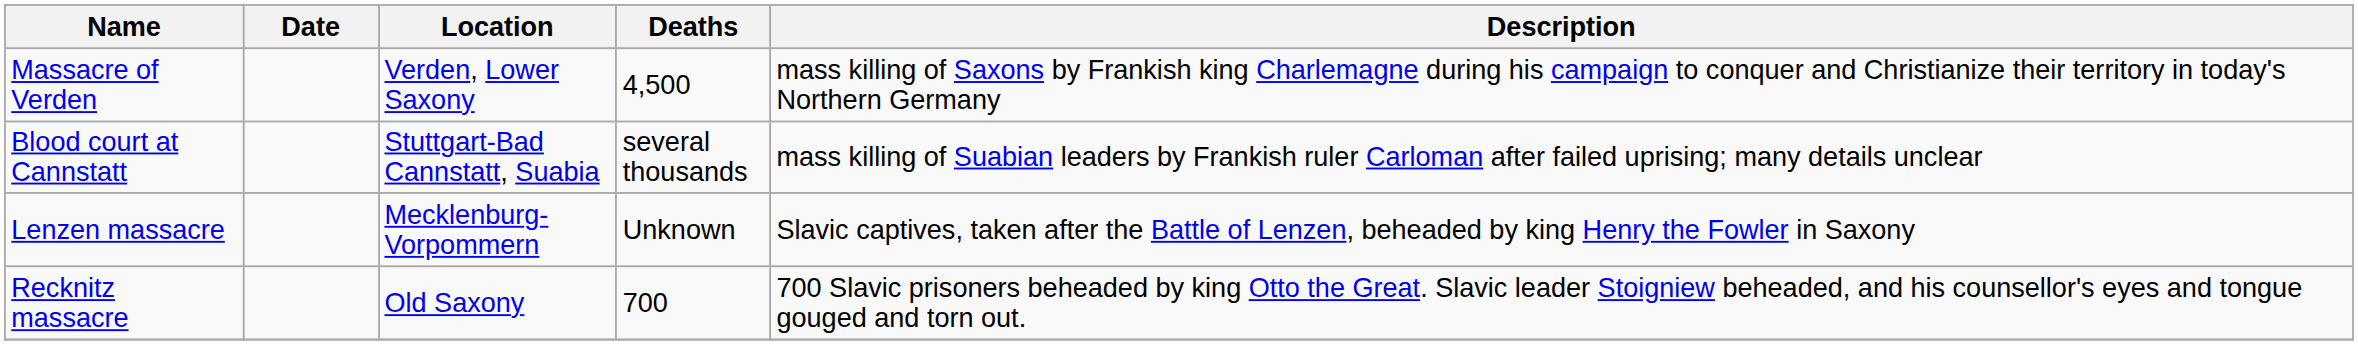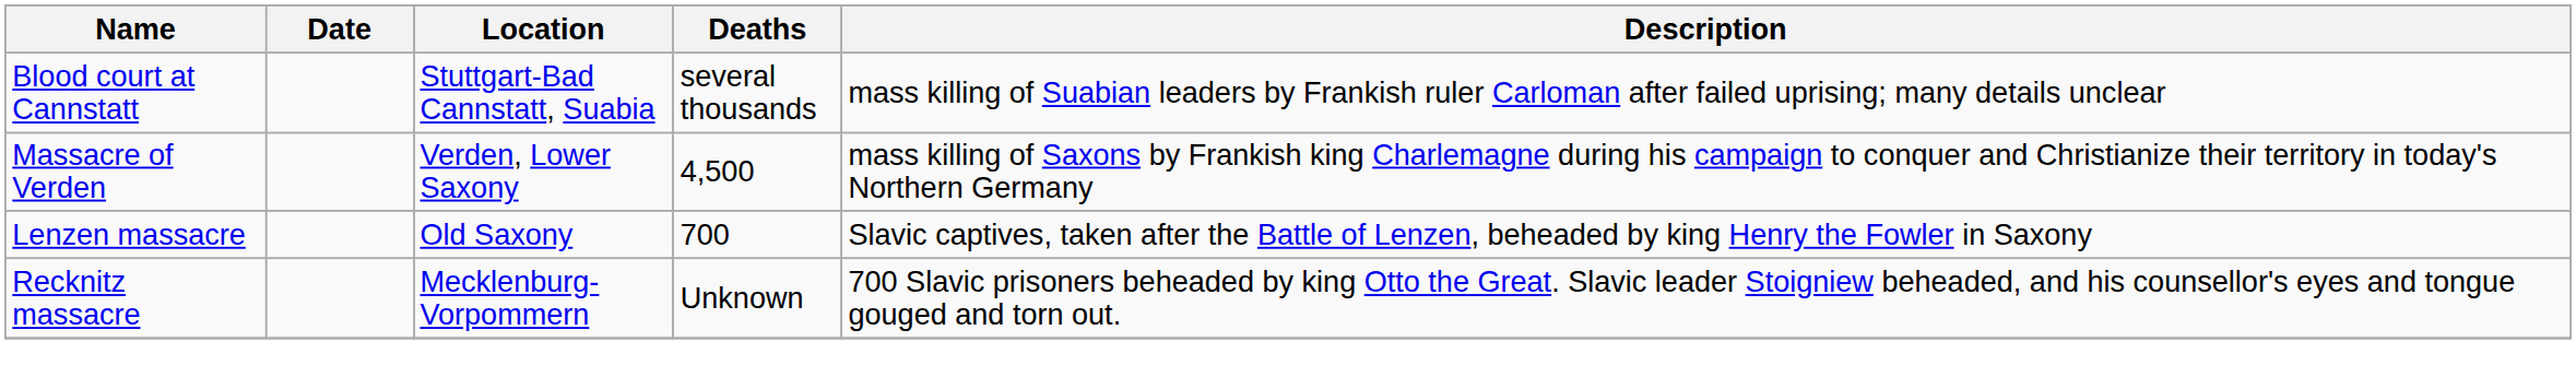rows swapped: Blood court at Cannstatt <-> Massacre of Verden
Lenzen massacre | Location: Mecklenburg-Vorpommern -> Old Saxony
Lenzen massacre | Deaths: Unknown -> 700
Recknitz massacre | Location: Old Saxony -> Mecklenburg-Vorpommern
Recknitz massacre | Deaths: 700 -> Unknown
